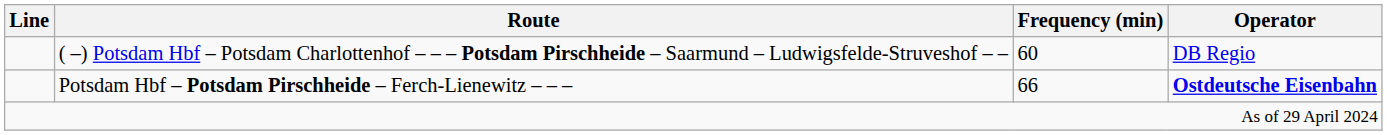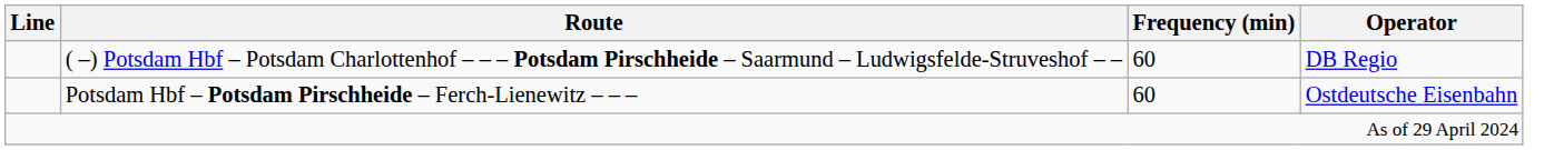Potsdam Hbf – Potsdam Pirschheide – Ferch-Lienewitz – – – | Frequency (min): 66 -> 60
Potsdam Hbf – Potsdam Pirschheide – Ferch-Lienewitz – – – | Operator: bold -> normal
